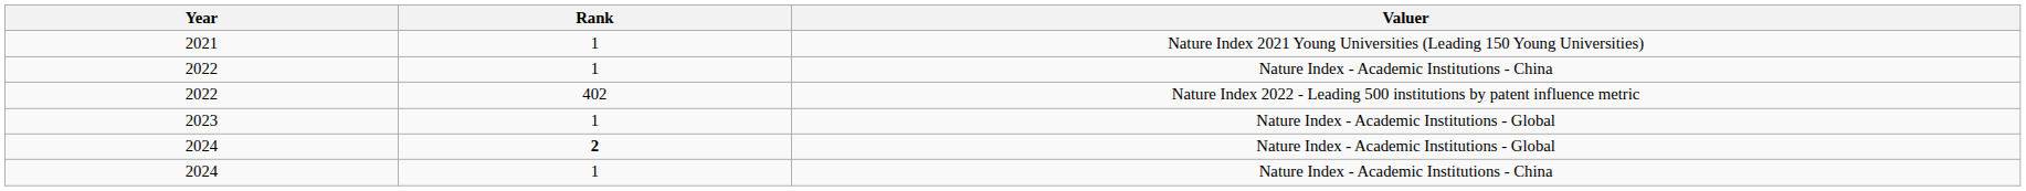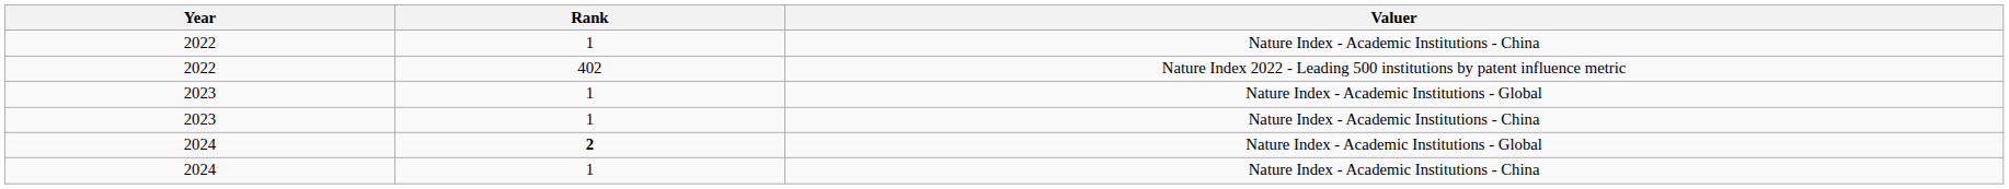- row: 2021 | 1 | Nature Index 2021 Young Universities (Leading 150 Young Universities)
+ row: 2023 | 1 | Nature Index - Academic Institutions - China
